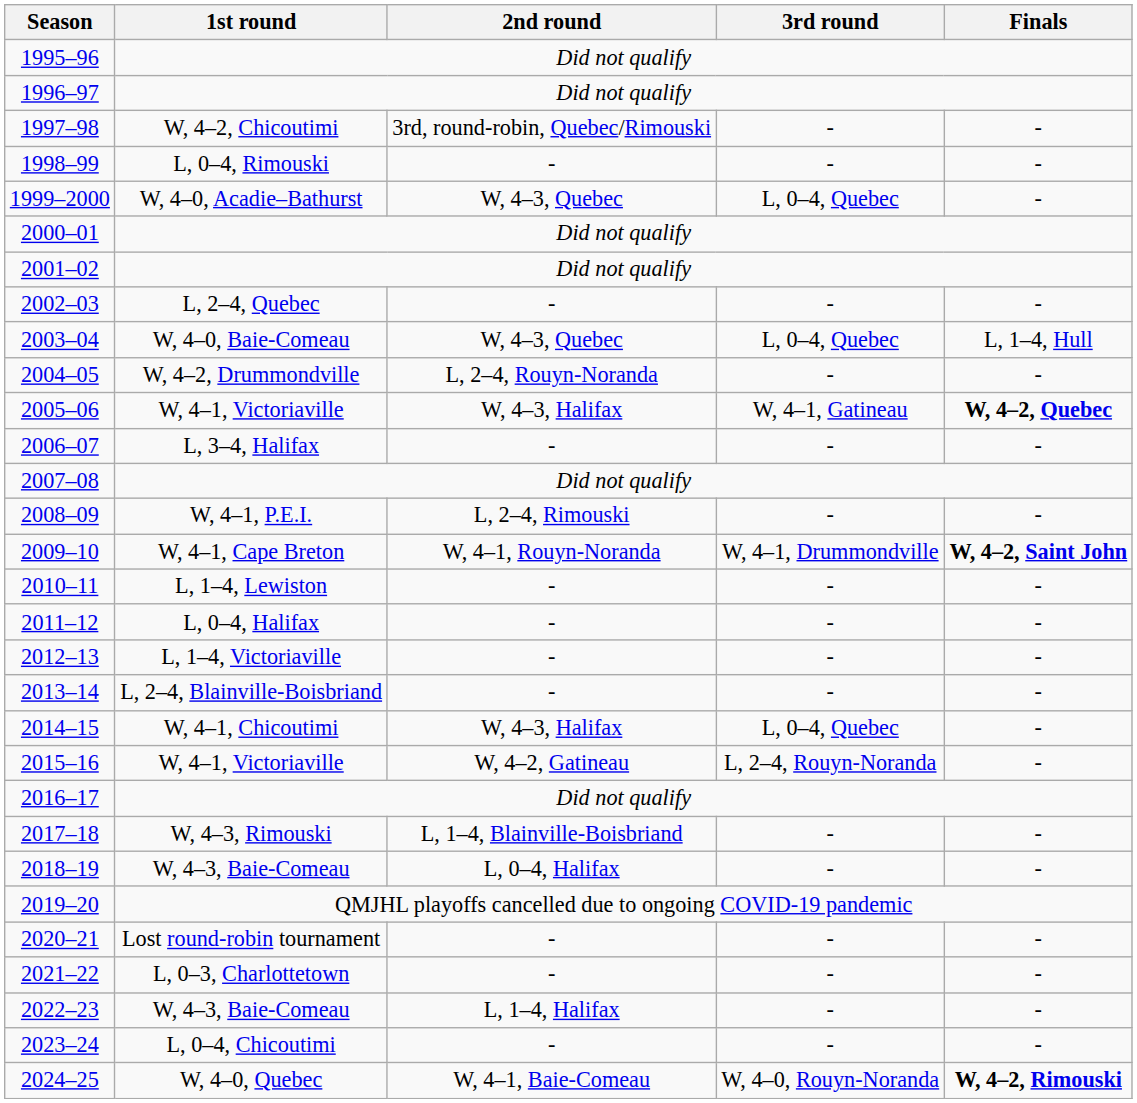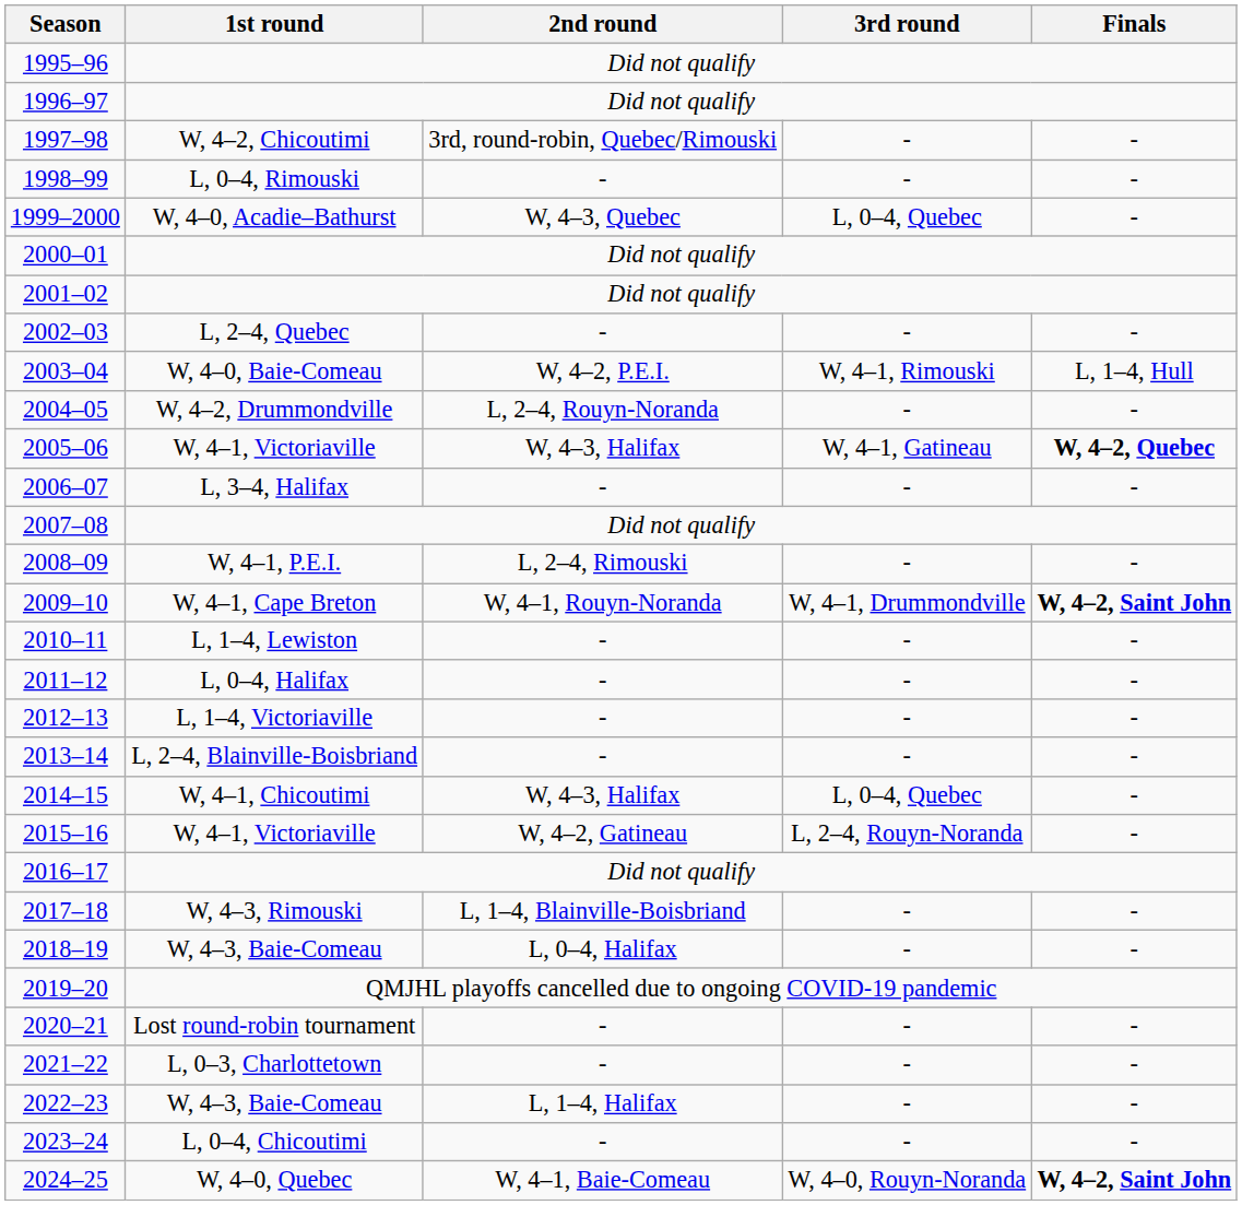2003–04 | 2nd round: W, 4–3, Quebec -> W, 4–2, P.E.I.
2003–04 | 3rd round: L, 0–4, Quebec -> W, 4–1, Rimouski
2024–25 | Finals: W, 4–2, Rimouski -> W, 4–2, Saint John
